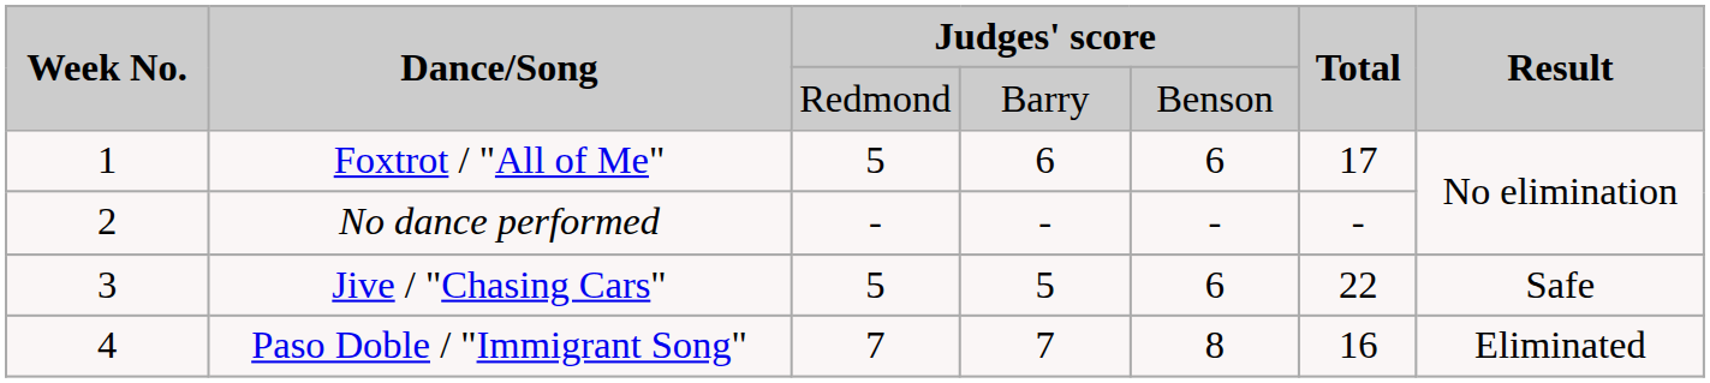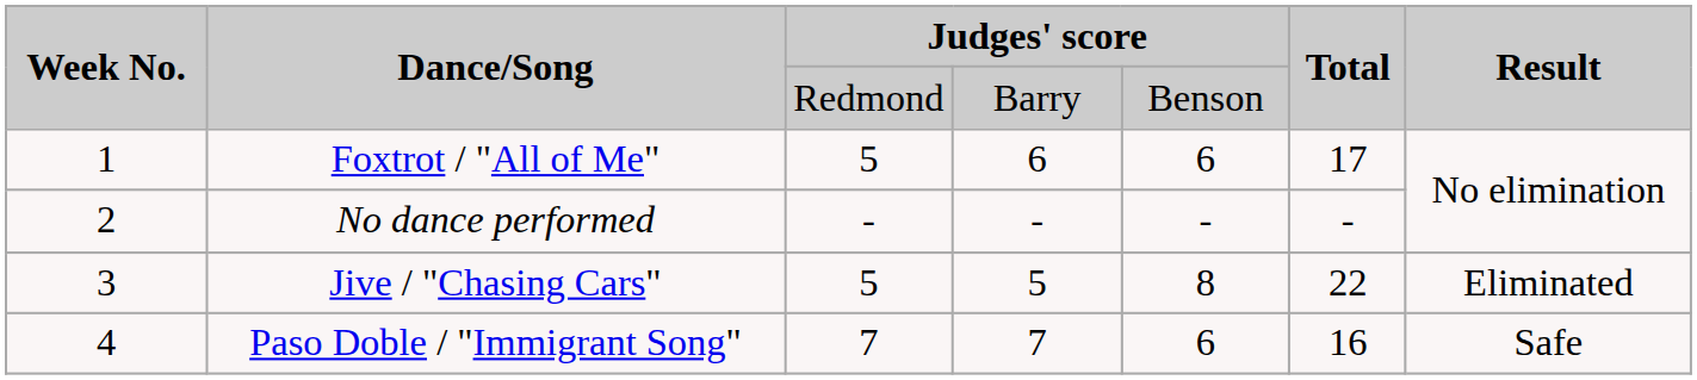Jive / "Chasing Cars" | column 5: 6 -> 8
Jive / "Chasing Cars" | Result: Safe -> Eliminated
Paso Doble / "Immigrant Song" | column 5: 8 -> 6
Paso Doble / "Immigrant Song" | Result: Eliminated -> Safe
